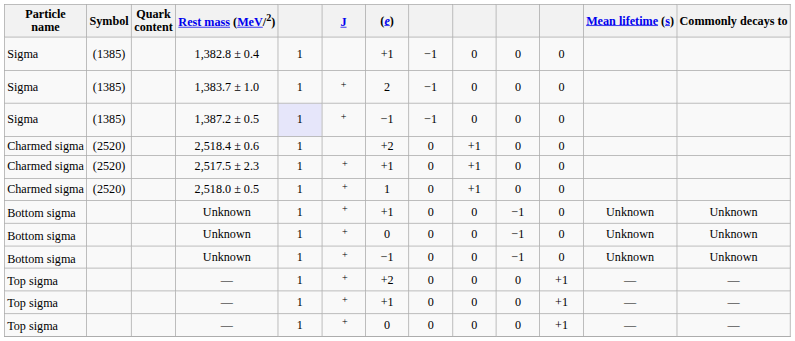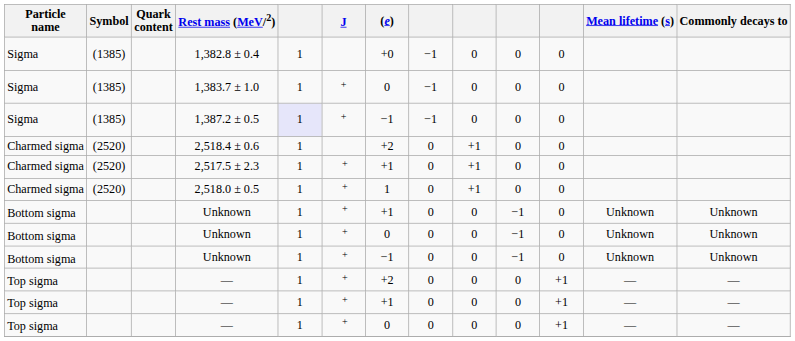1,382.8 ± 0.4 | (e): +1 -> +0
1,383.7 ± 1.0 | (e): 2 -> 0
